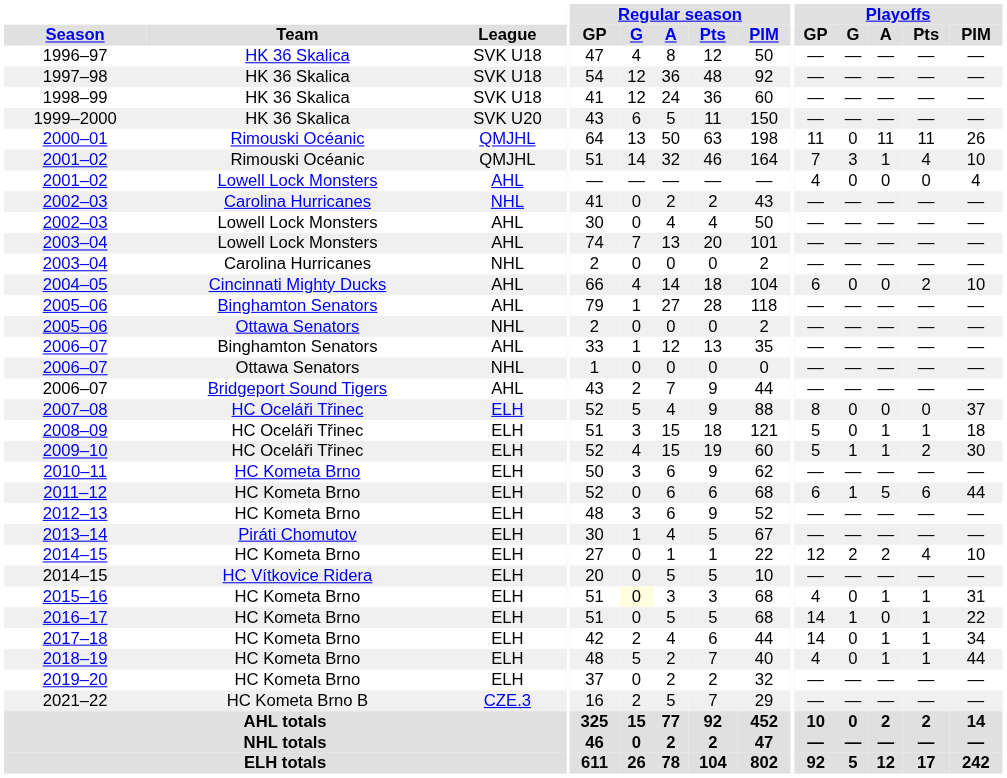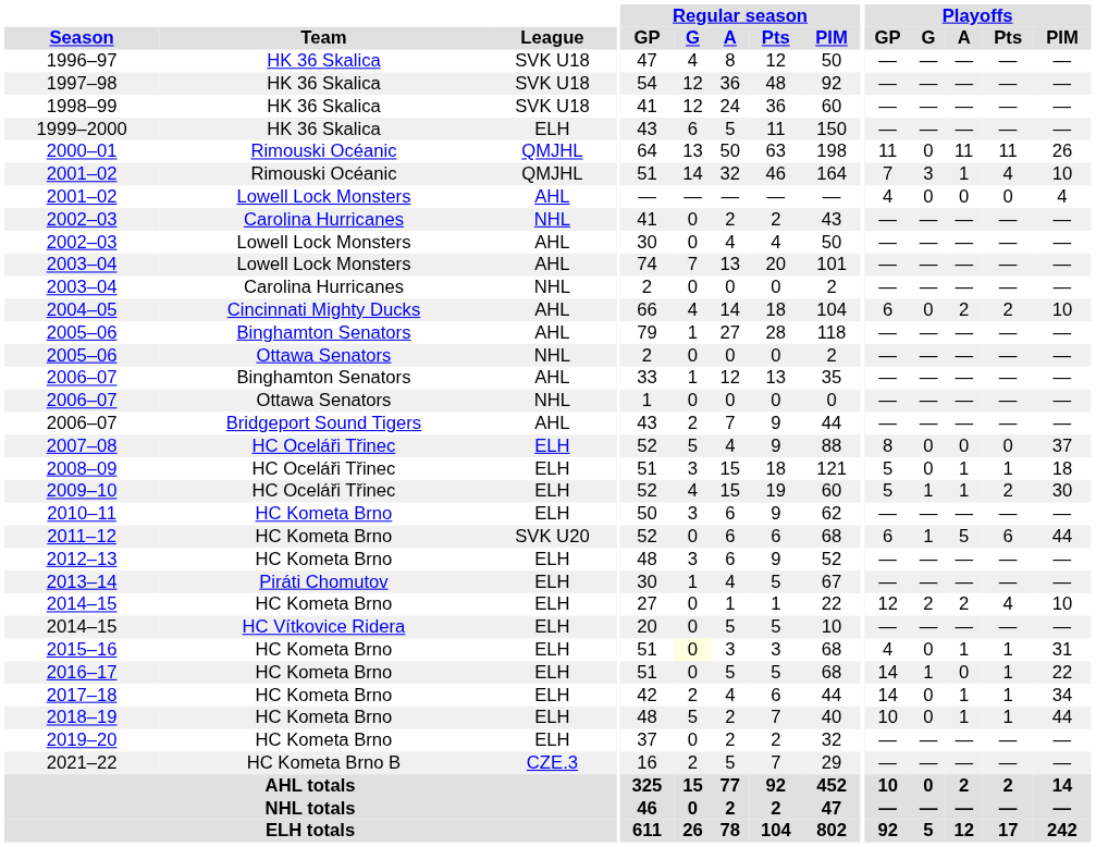1999–2000 | League: SVK U20 -> ELH
2004–05 | Playoffs / A: 0 -> 2
2011–12 | League: ELH -> SVK U20
2018–19 | Playoffs / GP: 4 -> 10
